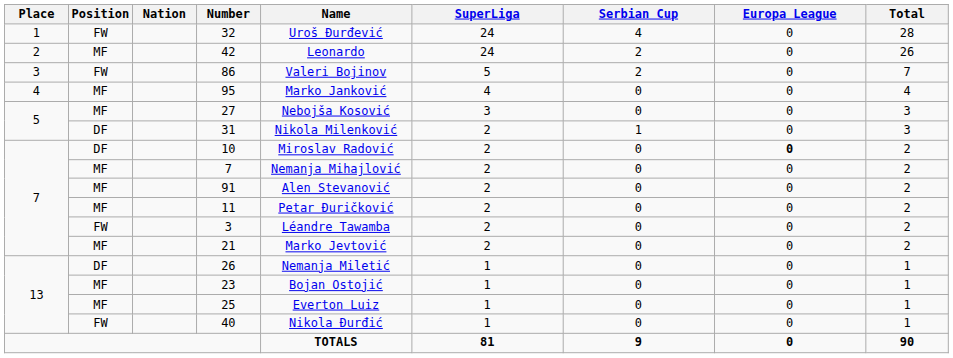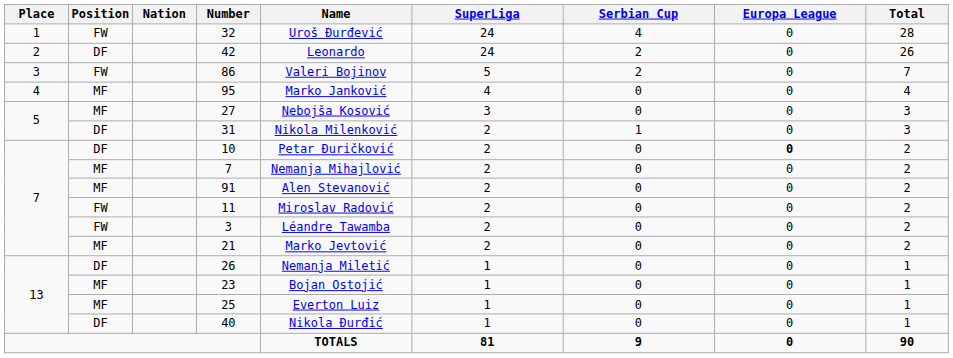42 | Position: MF -> DF
10 | Name: Miroslav Radović -> Petar Đuričković
11 | Position: MF -> FW
11 | Name: Petar Đuričković -> Miroslav Radović
40 | Position: FW -> DF
